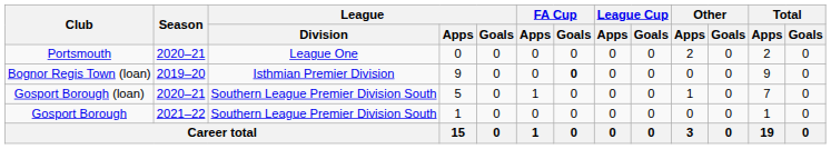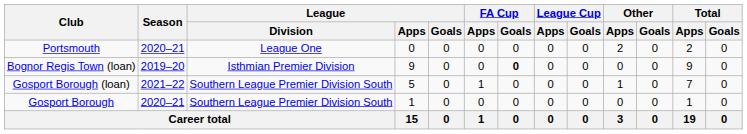Gosport Borough (loan) | Season: 2020–21 -> 2021–22
Gosport Borough | Season: 2021–22 -> 2020–21
